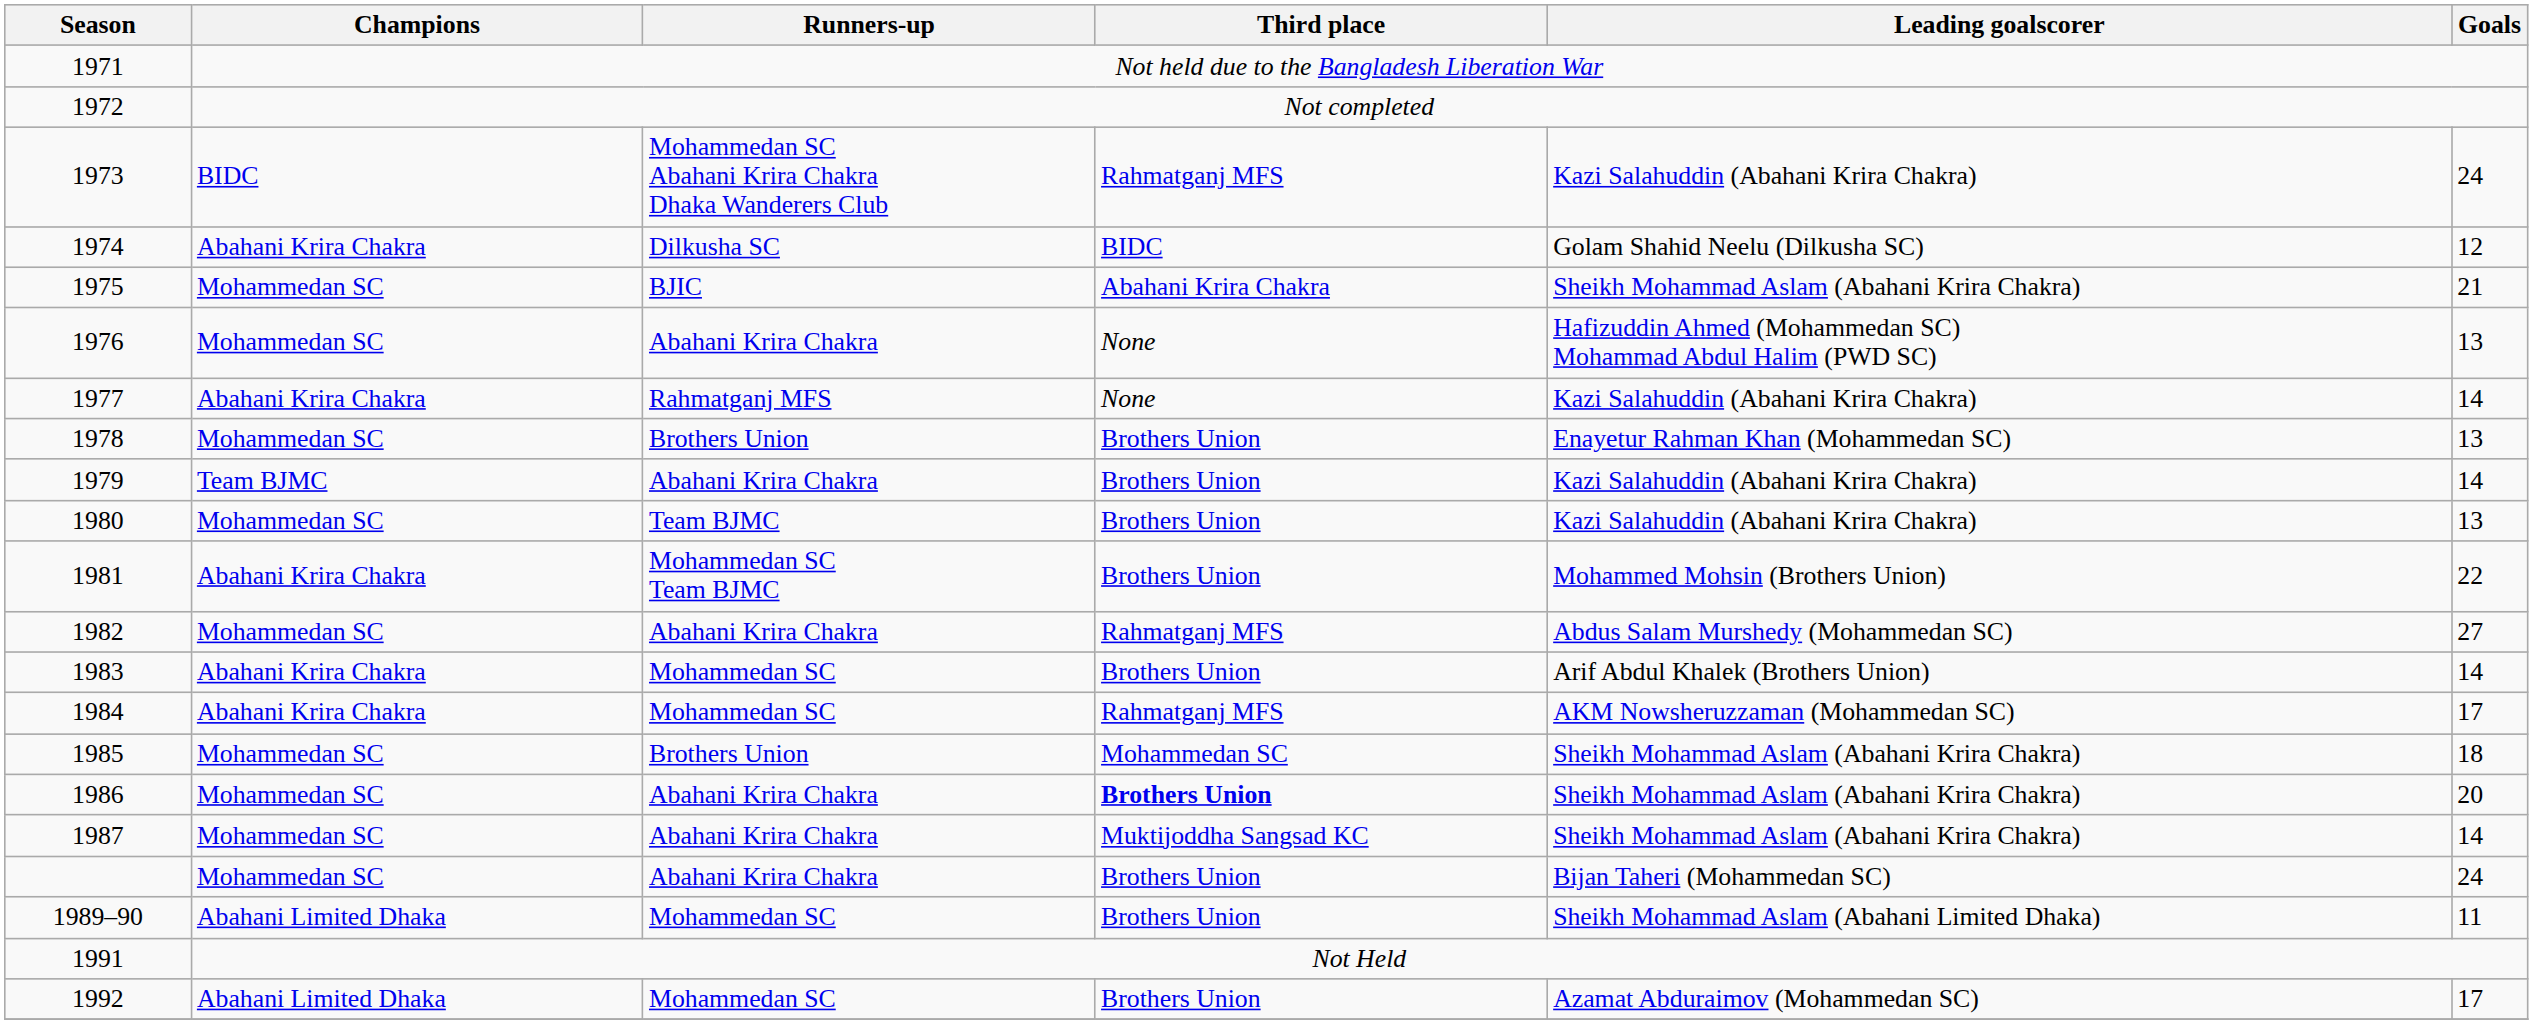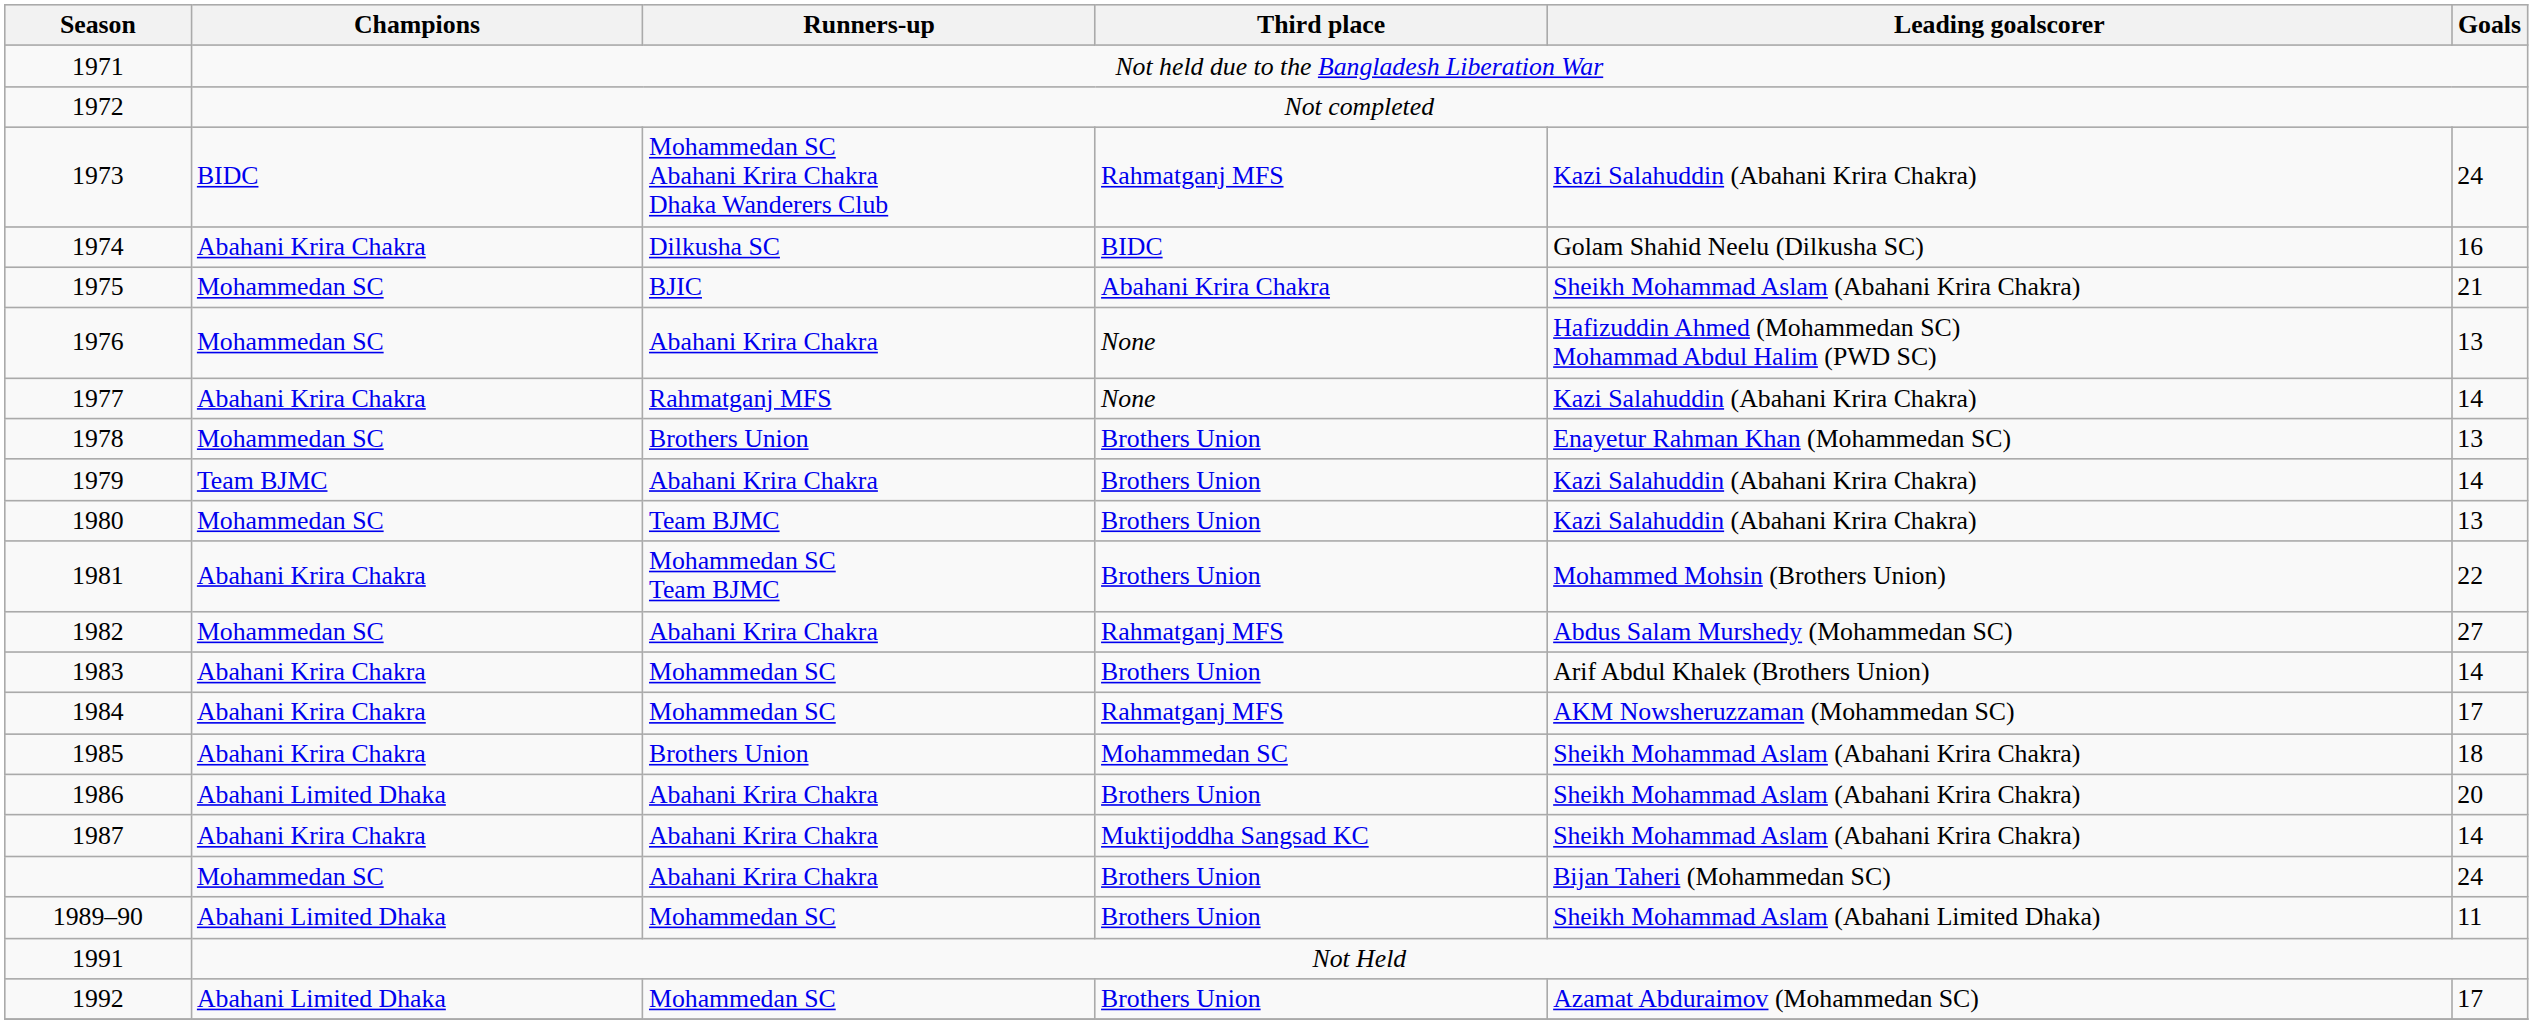1974 | Goals: 12 -> 16
1985 | Champions: Mohammedan SC -> Abahani Krira Chakra
1986 | Champions: Mohammedan SC -> Abahani Limited Dhaka
1986 | Third place: bold -> normal
1987 | Champions: Mohammedan SC -> Abahani Krira Chakra
